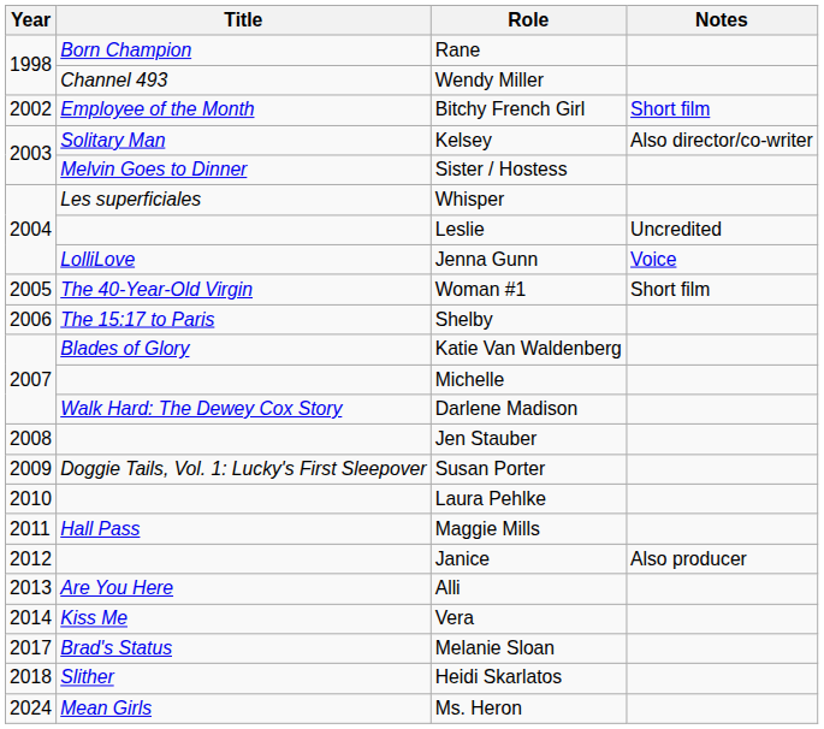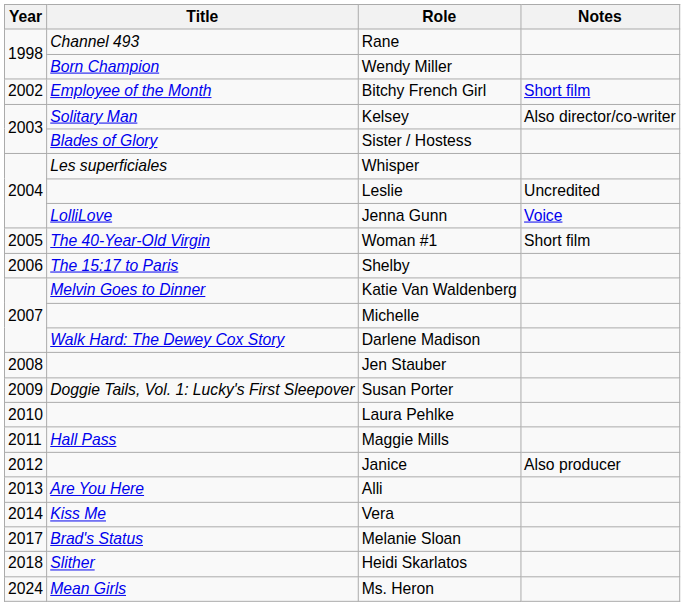Rane | Title: Born Champion -> Channel 493
Wendy Miller | Title: Channel 493 -> Born Champion
Sister / Hostess | Title: Melvin Goes to Dinner -> Blades of Glory
Katie Van Waldenberg | Title: Blades of Glory -> Melvin Goes to Dinner
